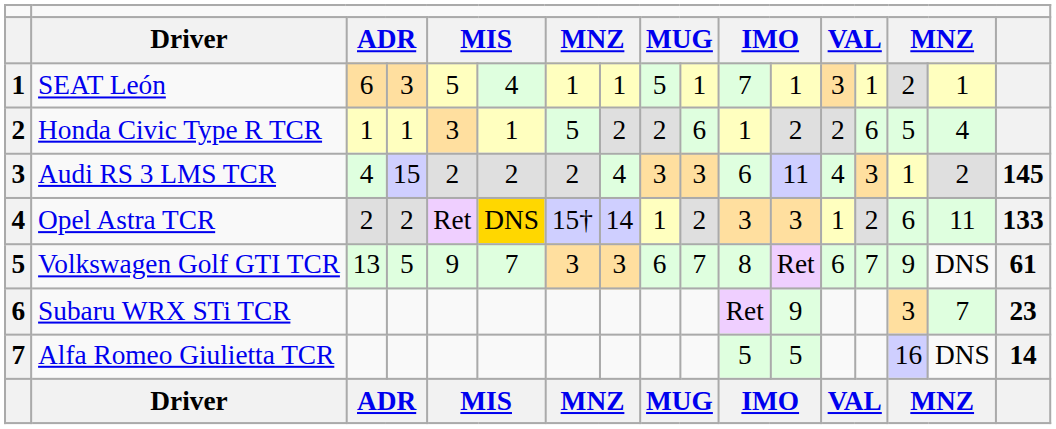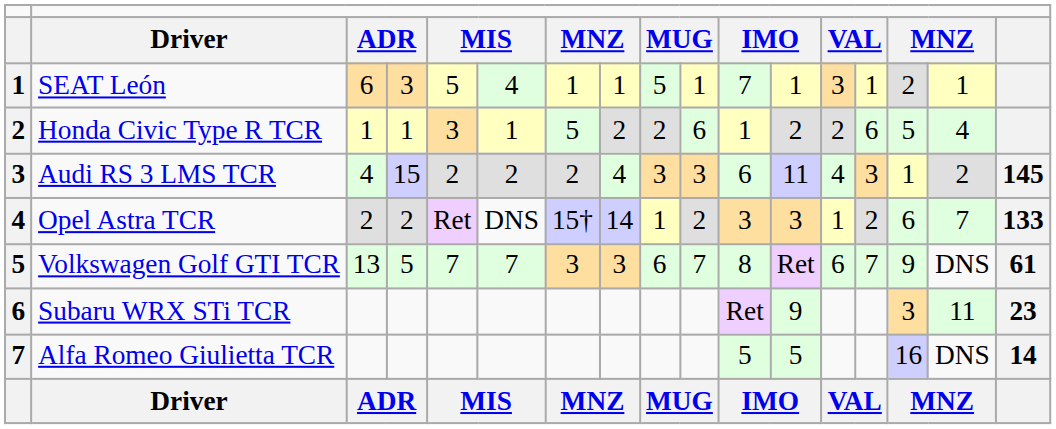Opel Astra TCR | column 6: gold background -> no background
Opel Astra TCR | column 16: 11 -> 7
Volkswagen Golf GTI TCR | column 5: 9 -> 7
Subaru WRX STi TCR | column 16: 7 -> 11
